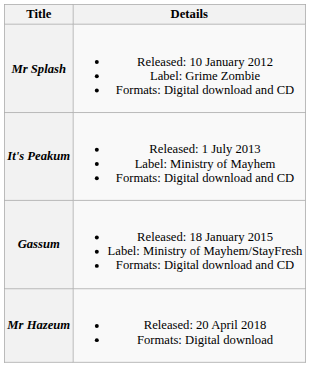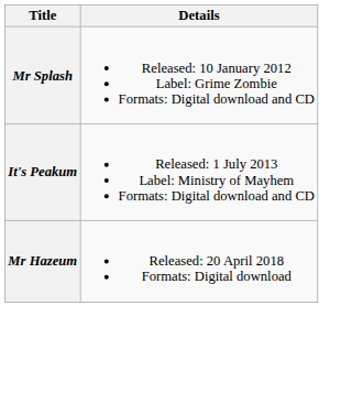- row: Gassum | Released: 18 January 2015 Label: Ministry of Mayhem/StayFresh Formats: Digital download and CD
